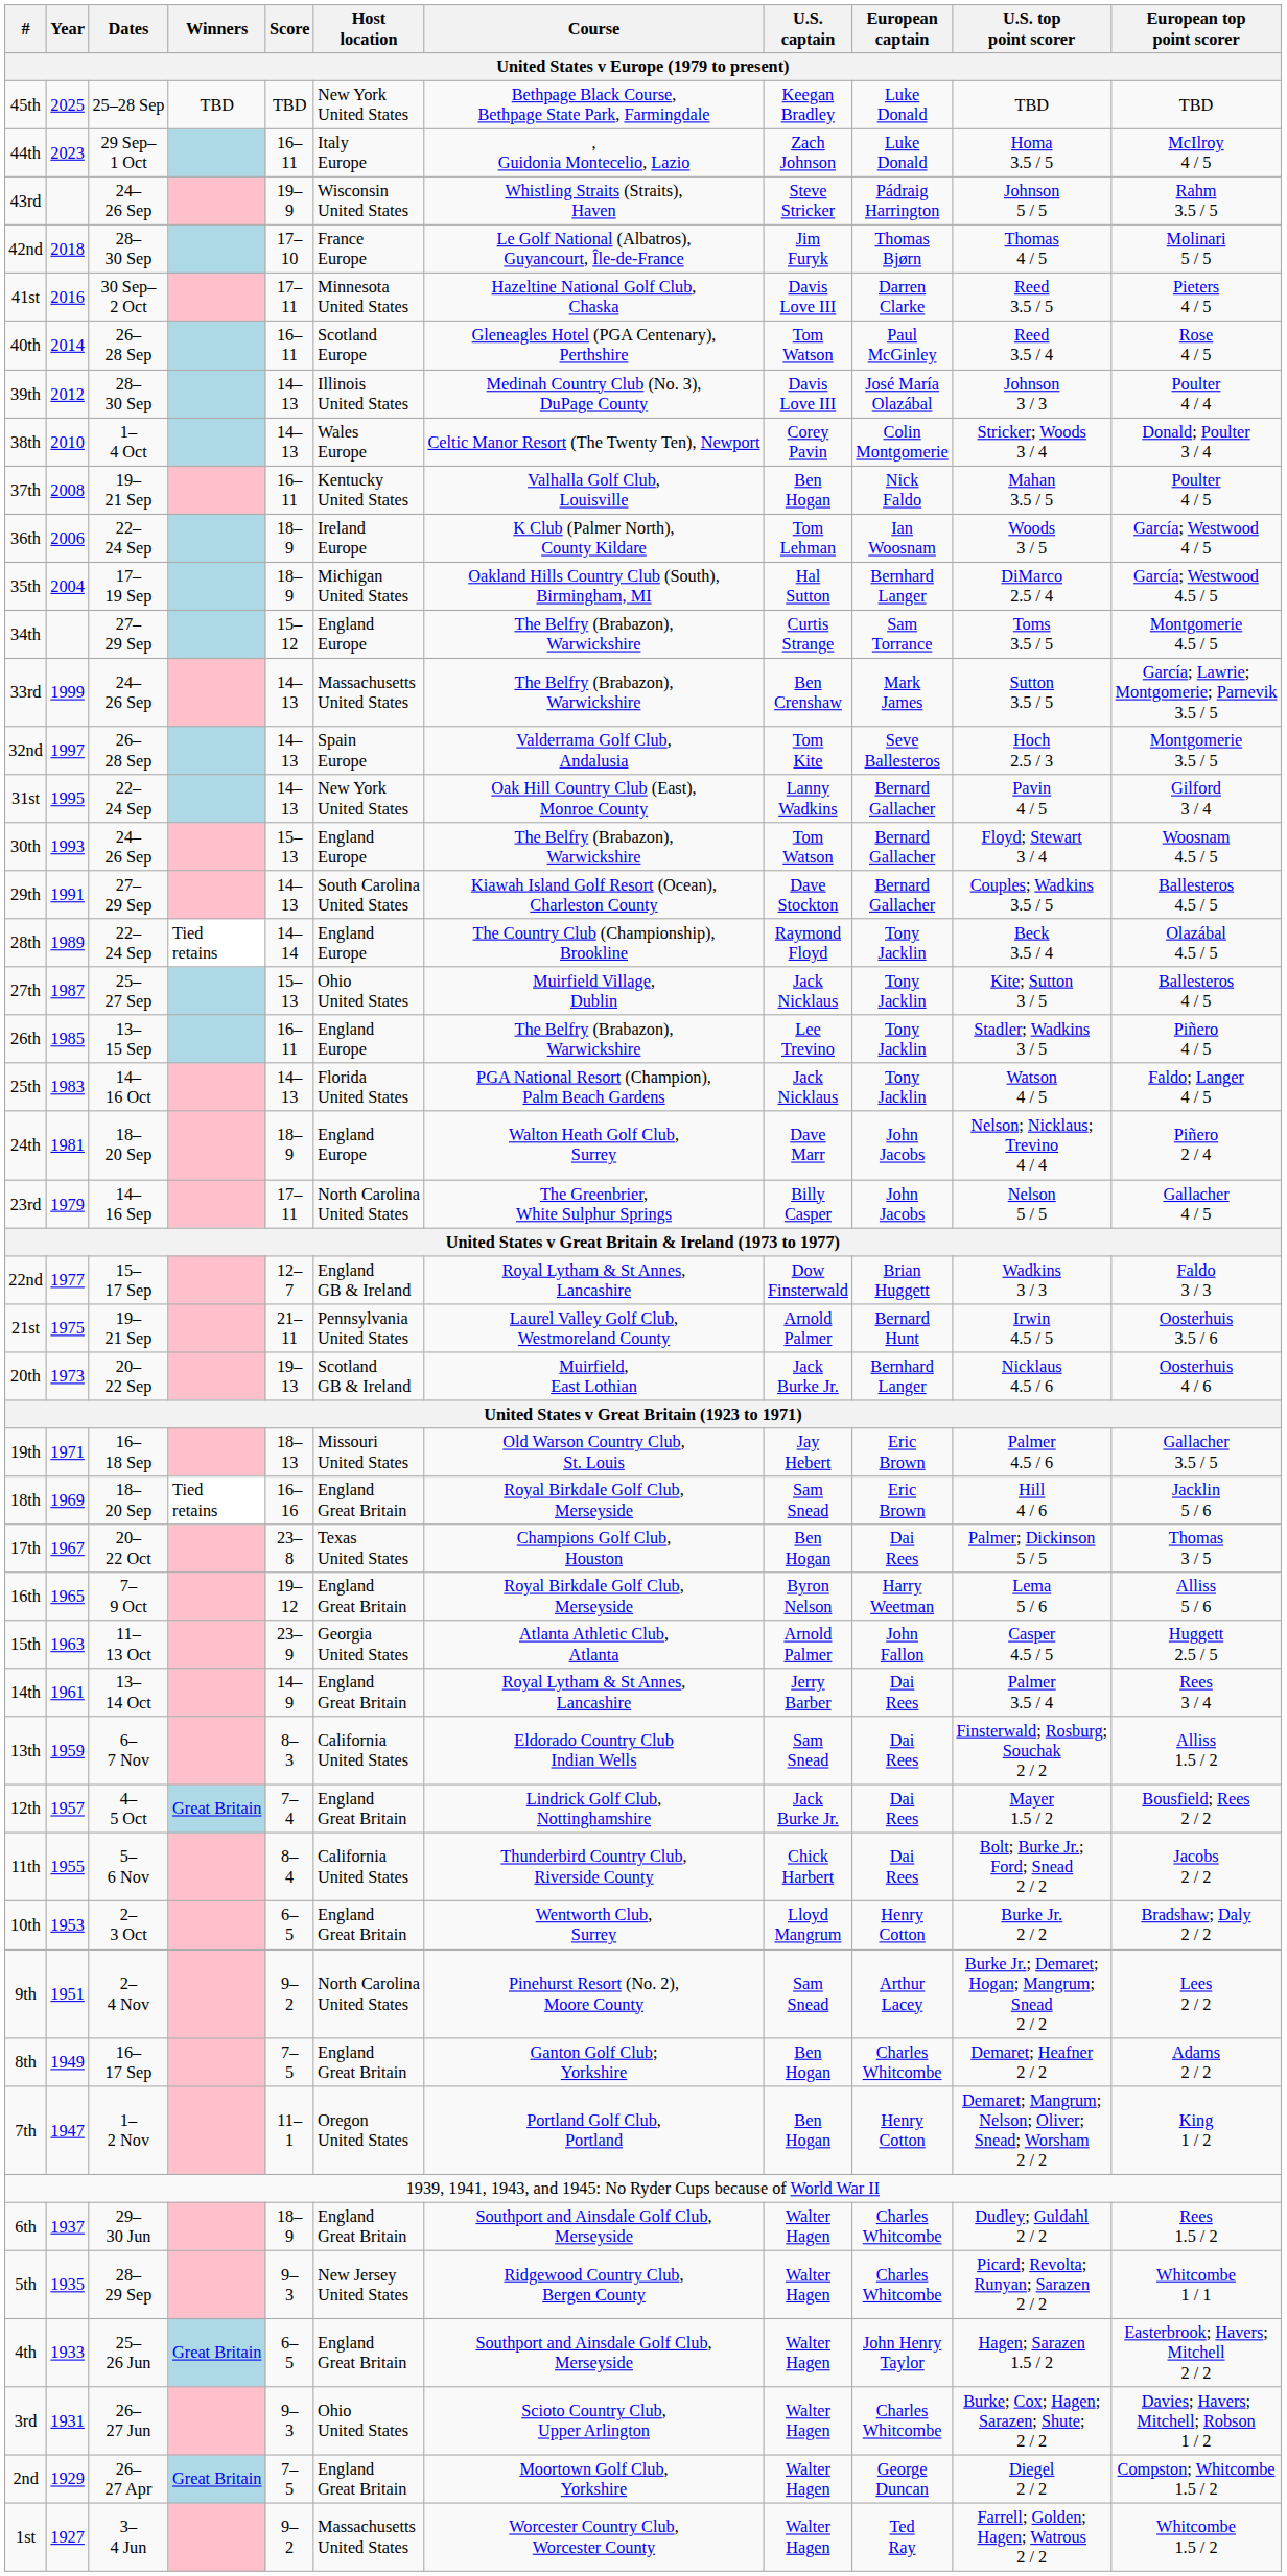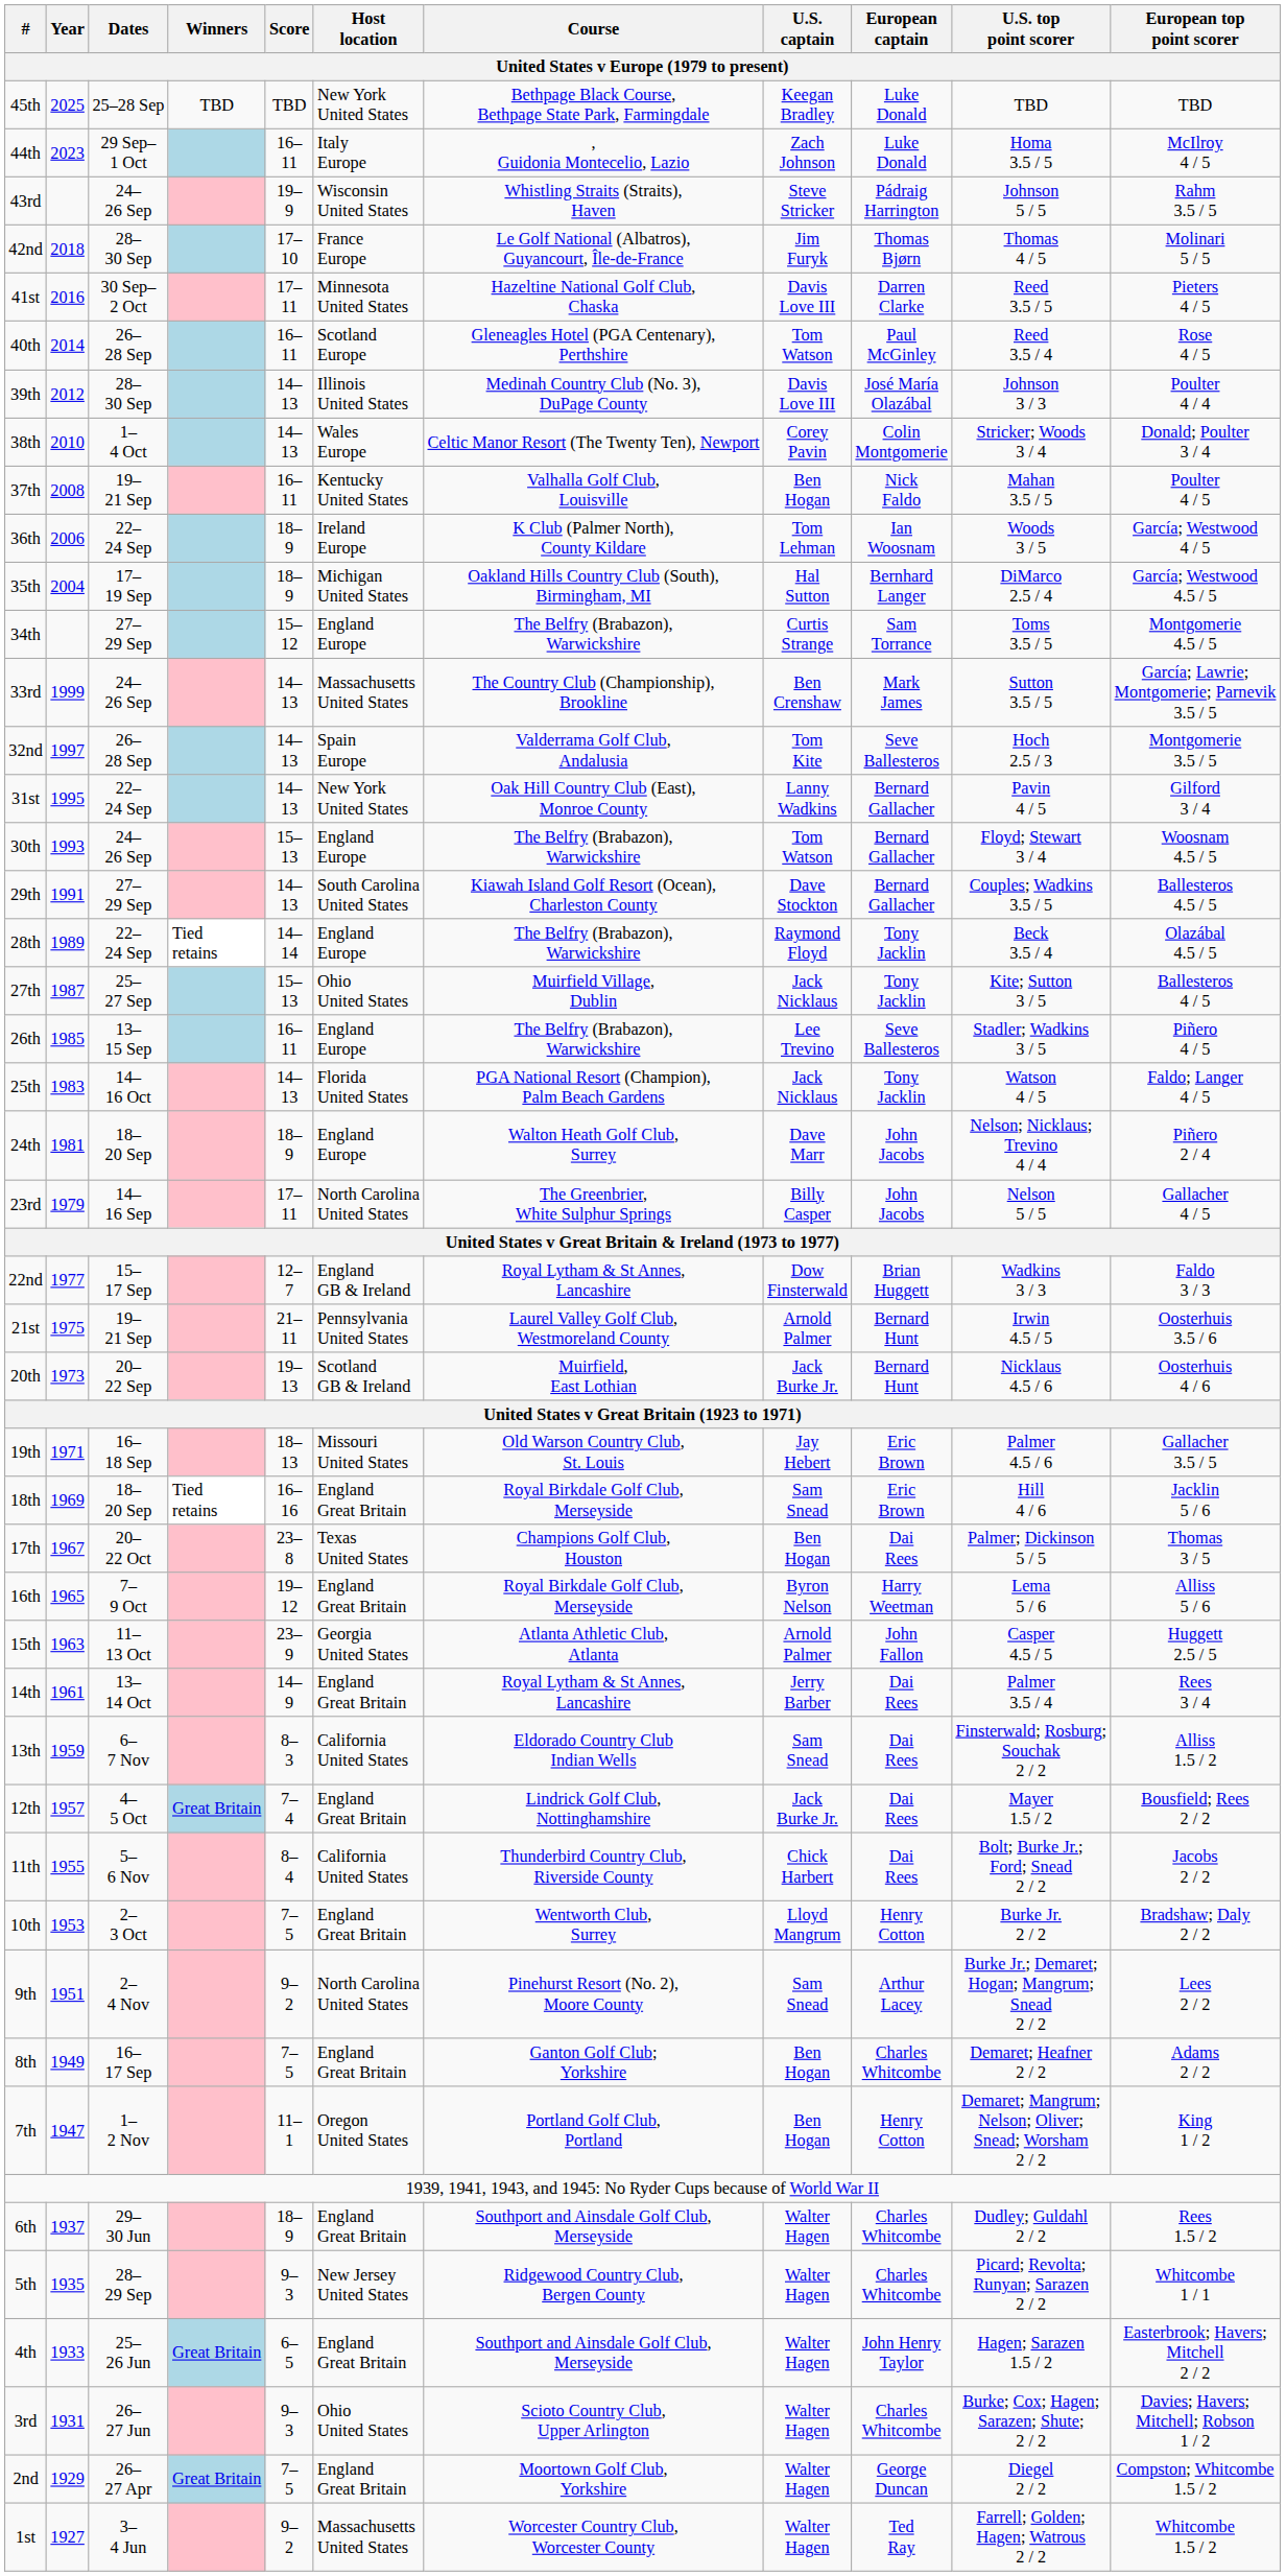33rd | Course: The Belfry (Brabazon), Warwickshire -> The Country Club (Championship), Brookline
28th | Course: The Country Club (Championship), Brookline -> The Belfry (Brabazon), Warwickshire
26th | European captain: Tony Jacklin -> Seve Ballesteros
20th | European captain: Bernhard Langer -> Bernard Hunt
10th | Score: 6– 5 -> 7– 5
